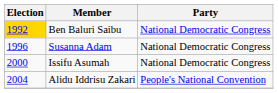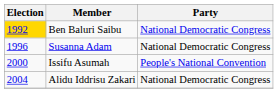Issifu Asumah | Party: National Democratic Congress -> People's National Convention
Alidu Iddrisu Zakari | Party: People's National Convention -> National Democratic Congress
